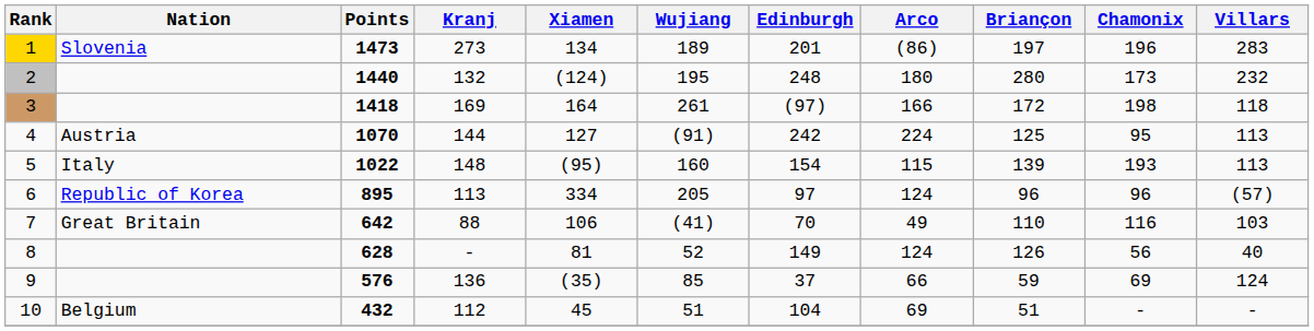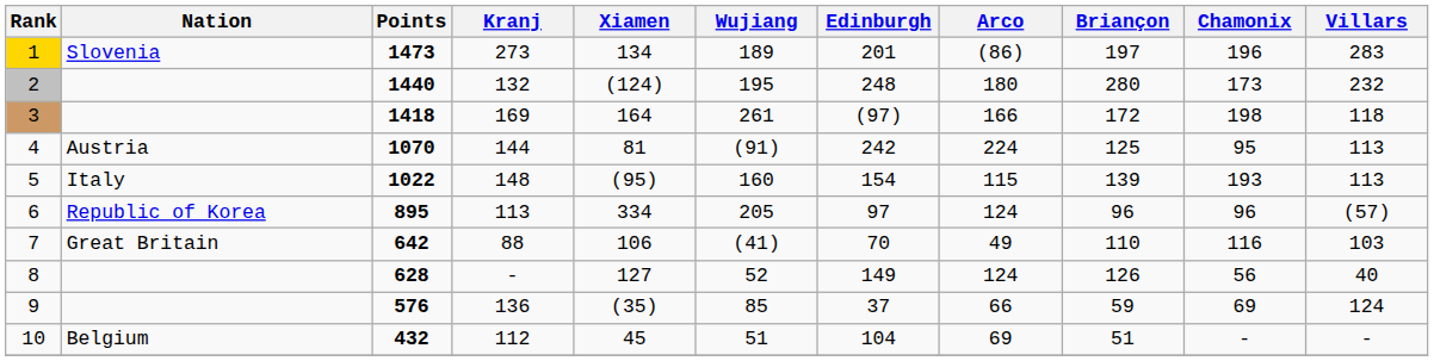4 | Xiamen: 127 -> 81
8 | Xiamen: 81 -> 127
